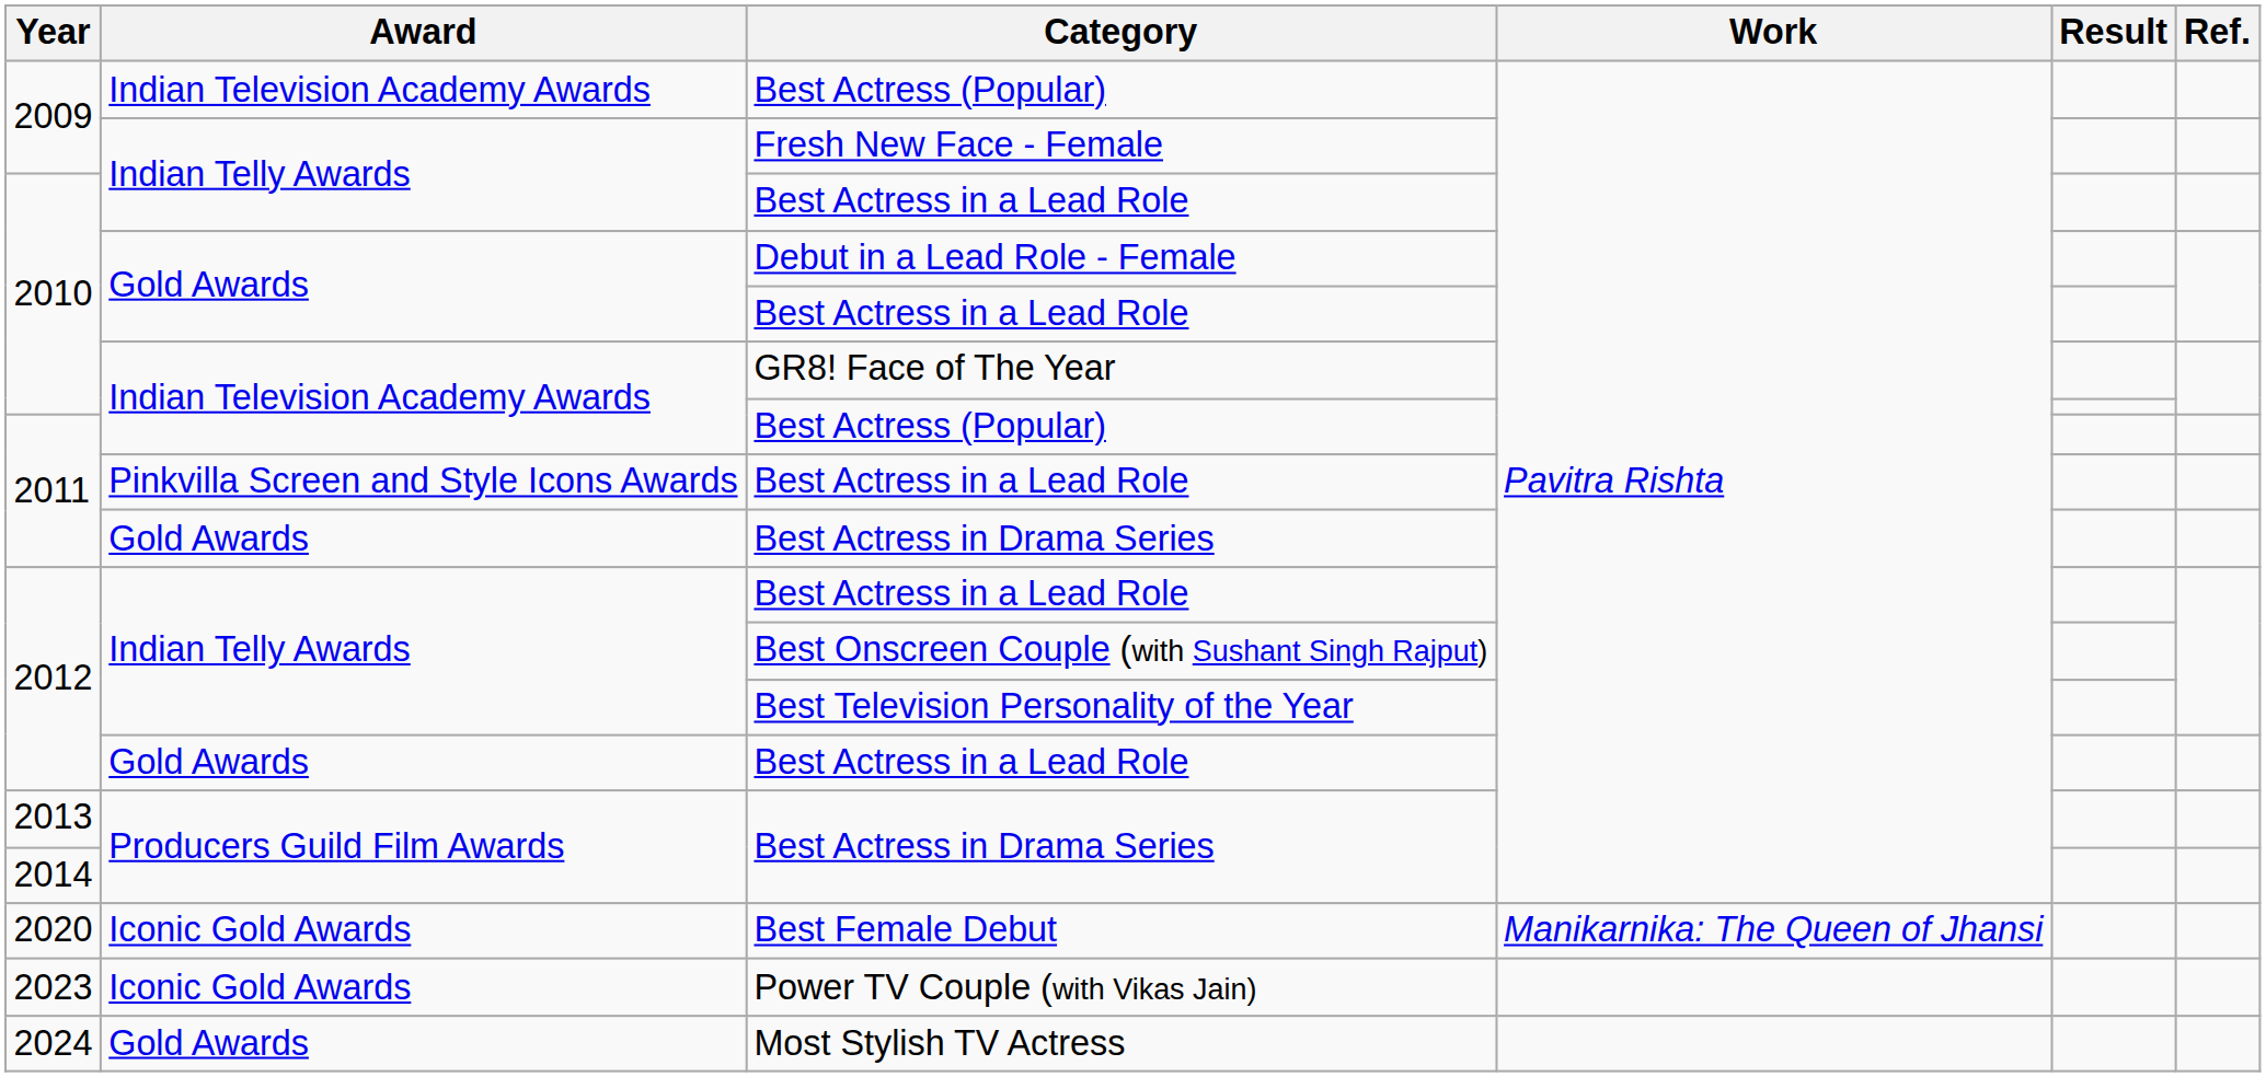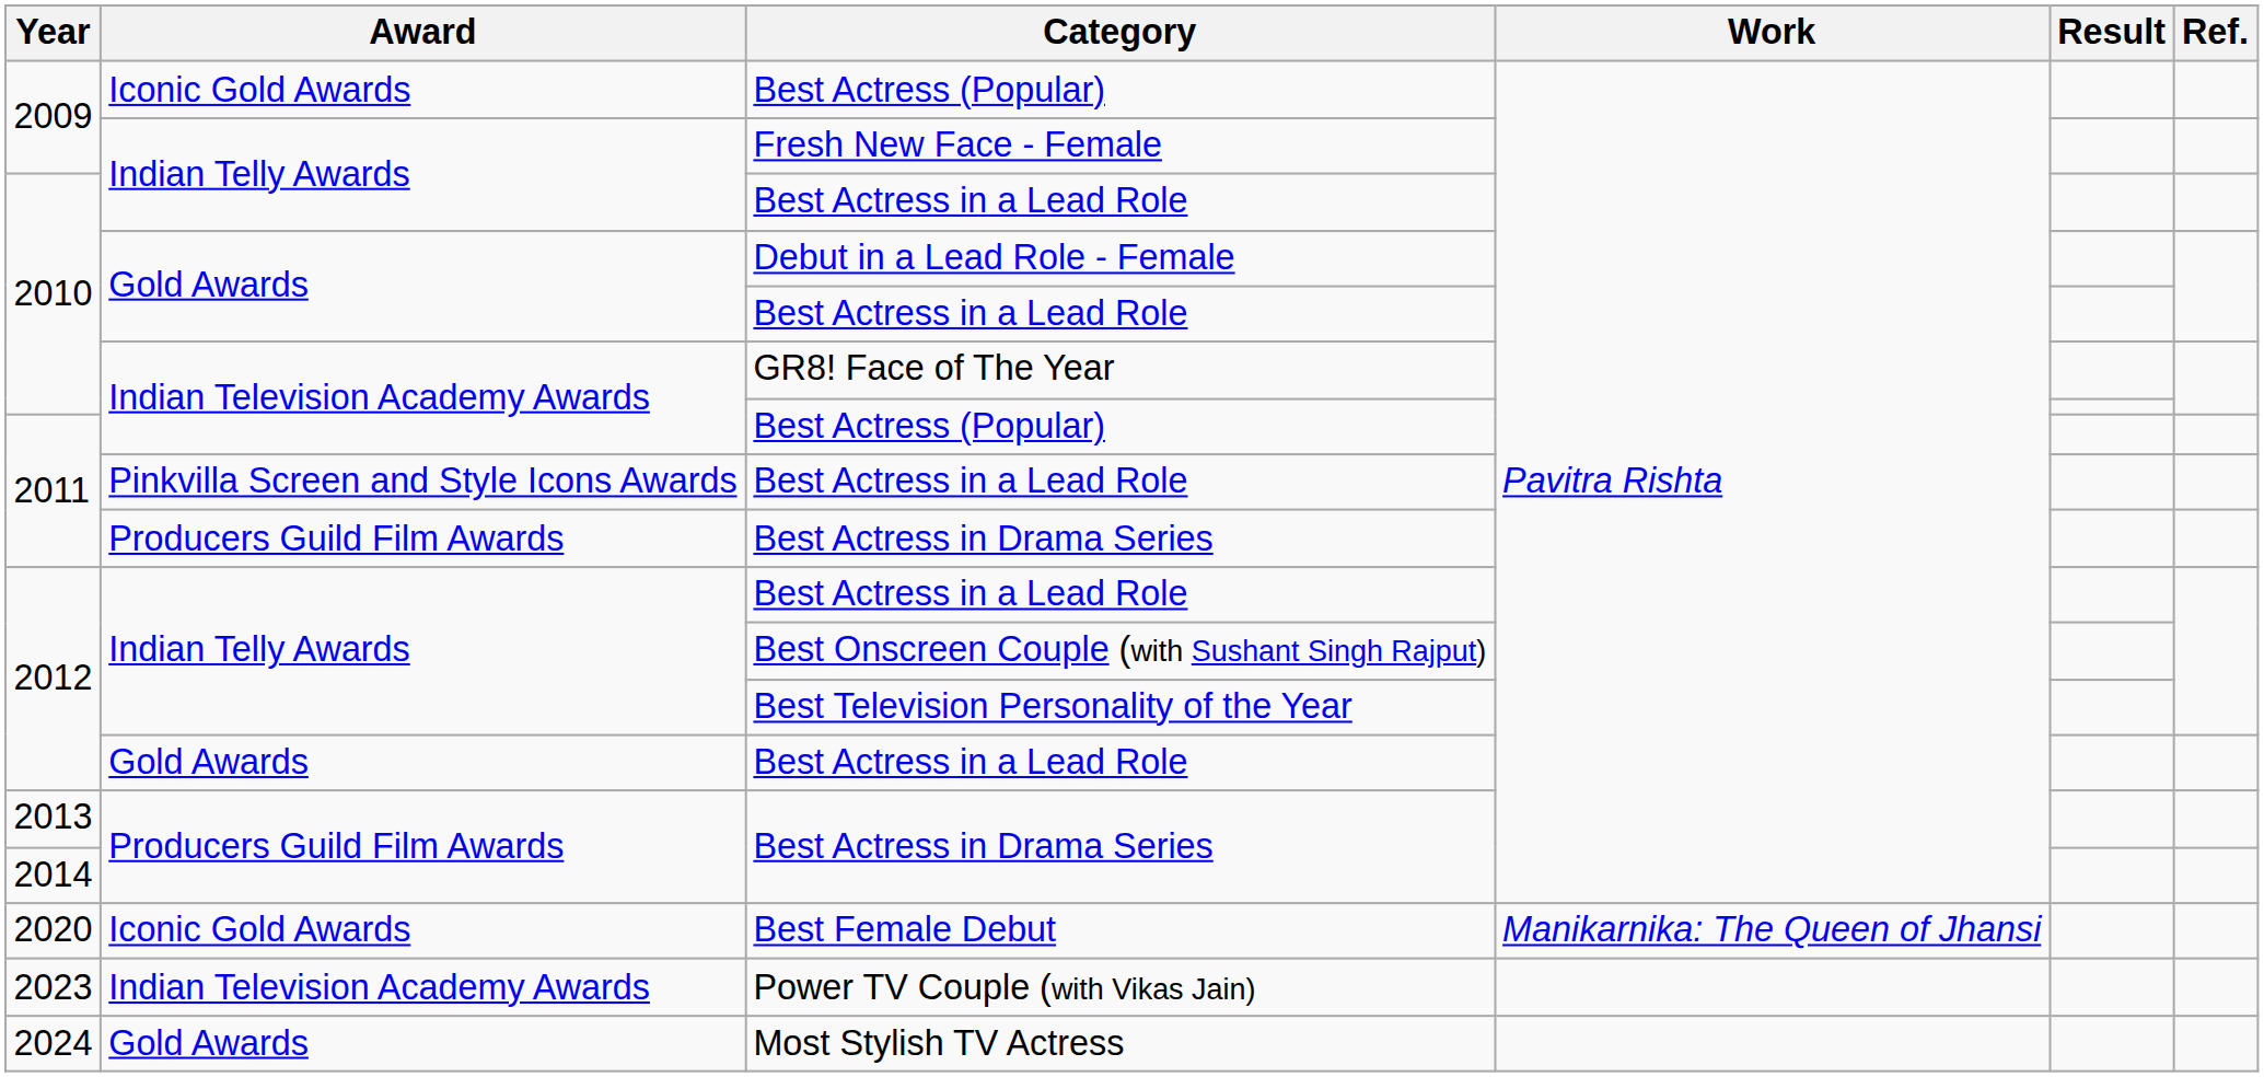2009 / Best Actress (Popular) | Award: Indian Television Academy Awards -> Iconic Gold Awards
2011 / Best Actress in Drama Series | Award: Gold Awards -> Producers Guild Film Awards
Power TV Couple (with Vikas Jain) | Award: Iconic Gold Awards -> Indian Television Academy Awards
